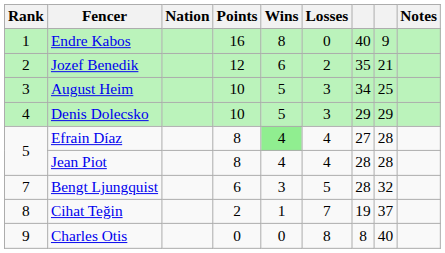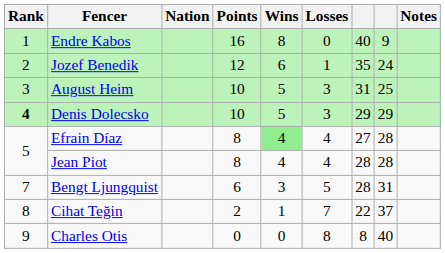Jozef Benedik | Losses: 2 -> 1
Jozef Benedik | column 8: 21 -> 24
August Heim | column 7: 34 -> 31
Denis Dolecsko | Rank: normal -> bold
Bengt Ljungquist | column 8: 32 -> 31
Cihat Teğin | column 7: 19 -> 22
